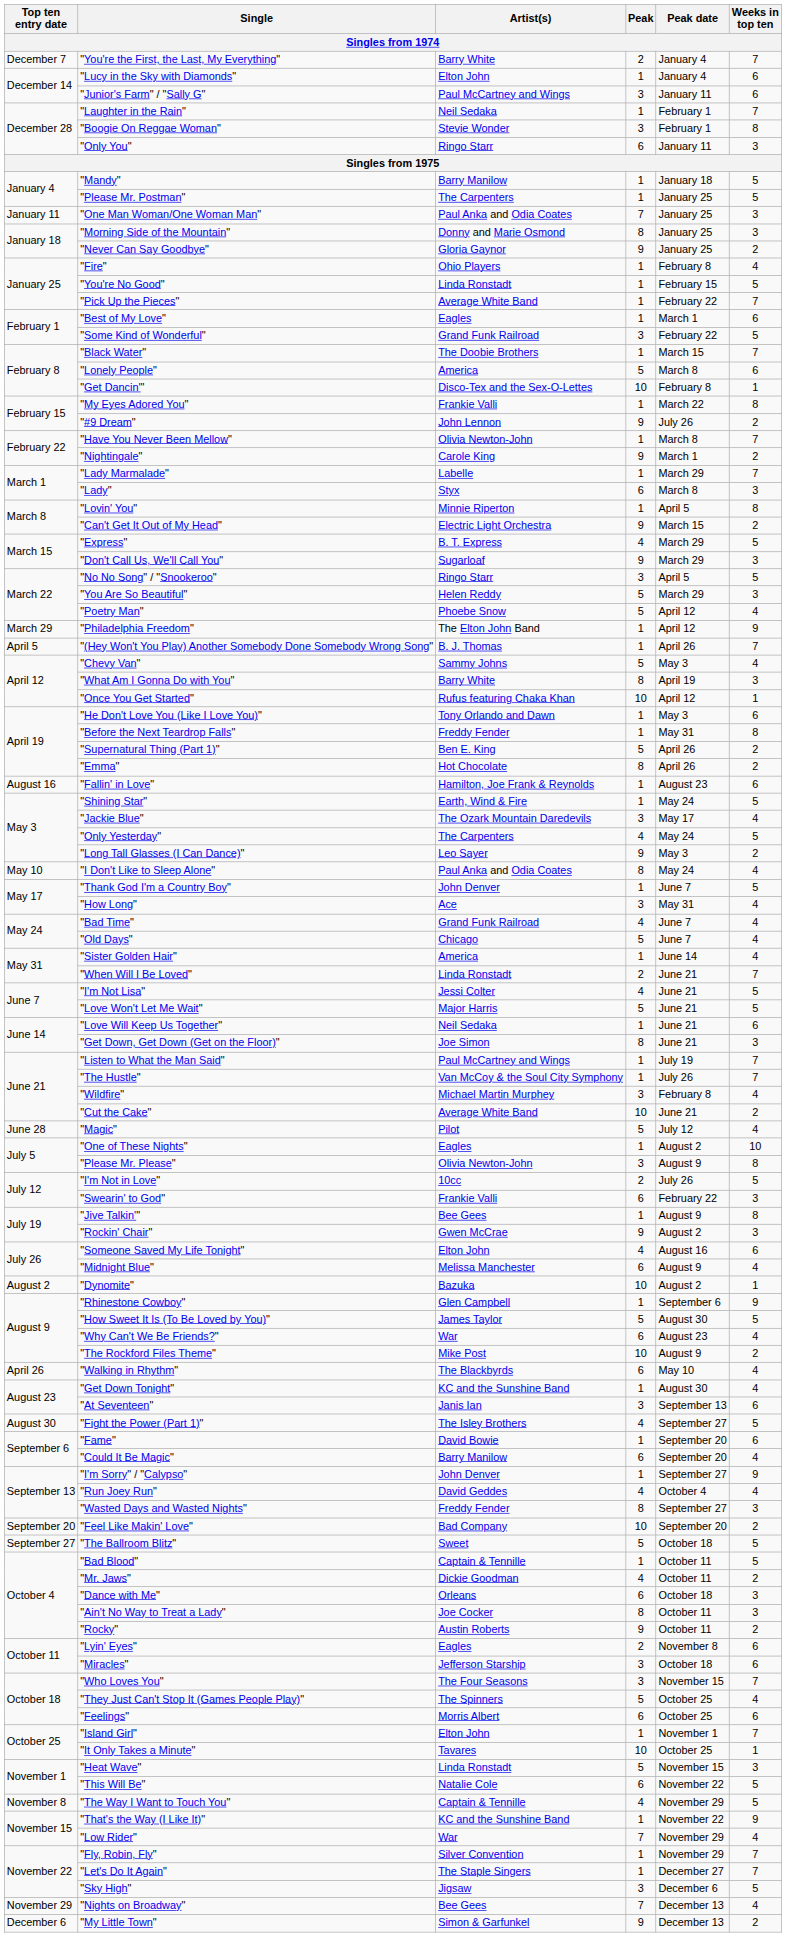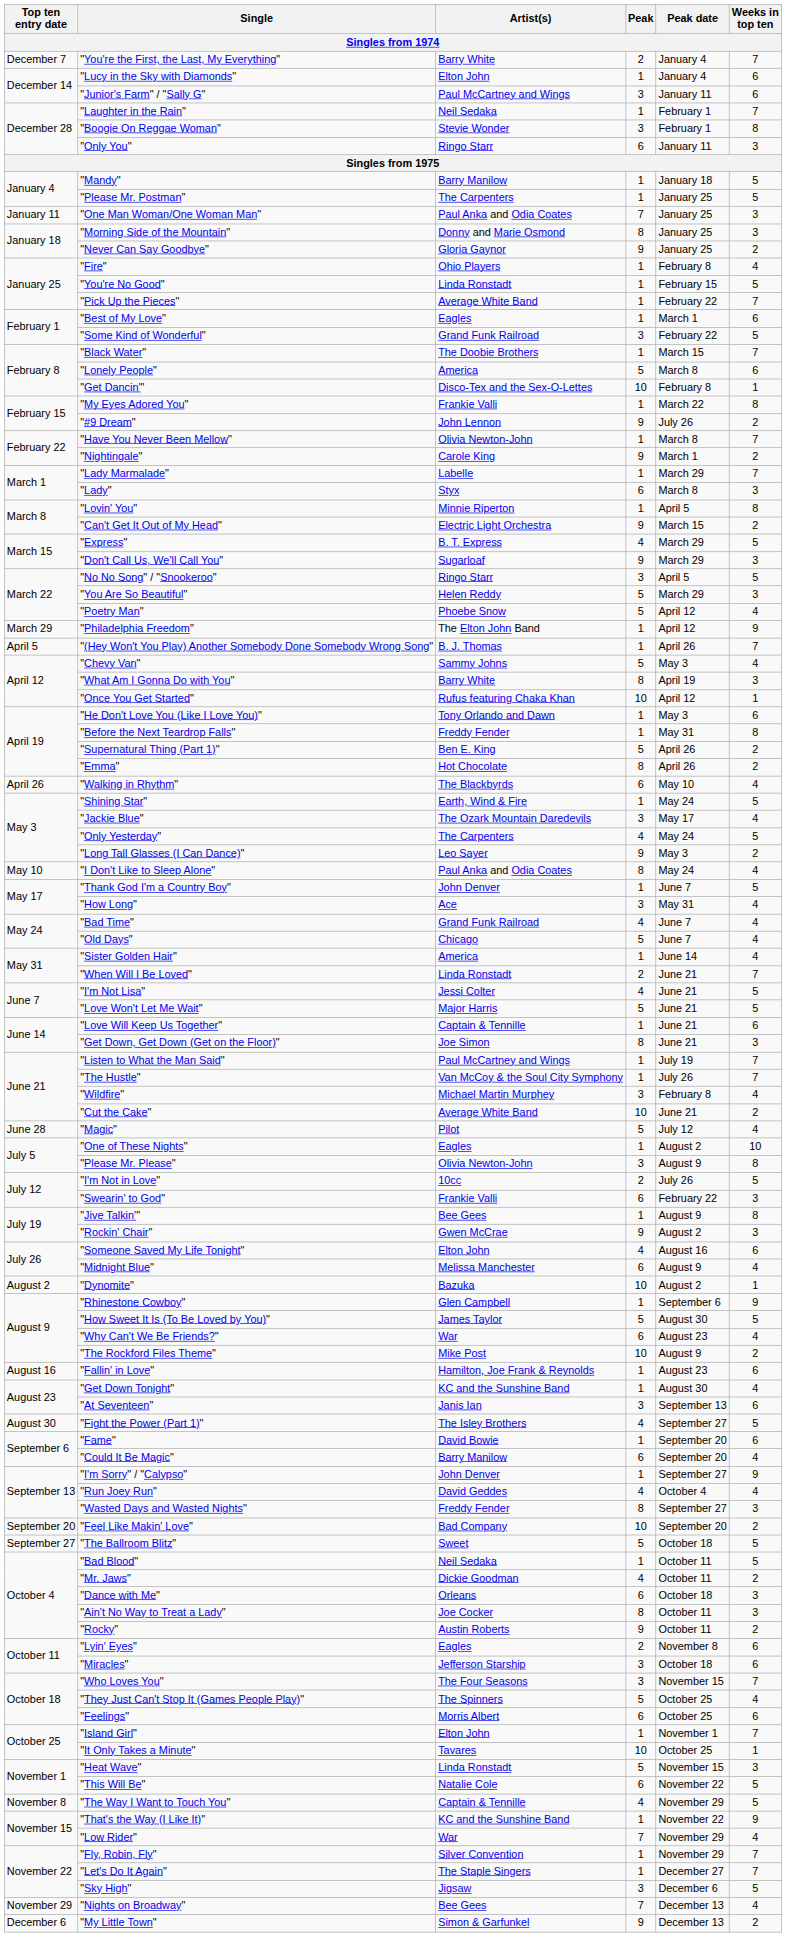rows swapped: "Walking in Rhythm" <-> "Fallin' in Love"
"Love Will Keep Us Together" | Artist(s): Neil Sedaka -> Captain & Tennille
"Bad Blood" | Artist(s): Captain & Tennille -> Neil Sedaka
